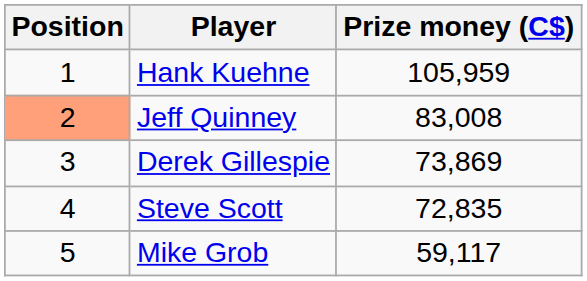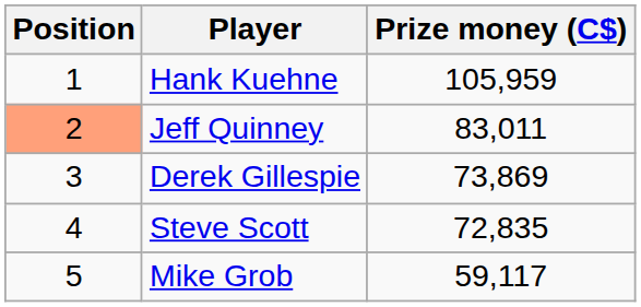Jeff Quinney | Prize money (C$): 83,008 -> 83,011
